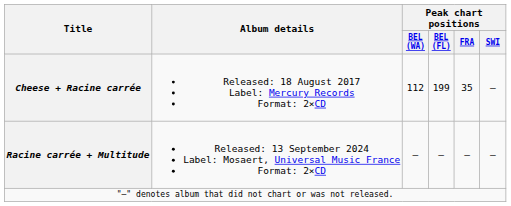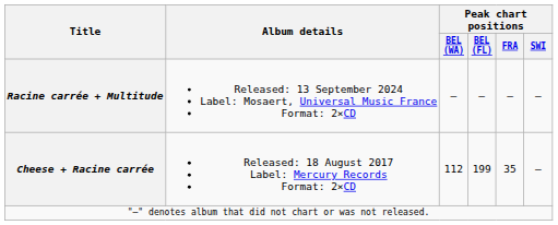rows swapped: Cheese + Racine carrée <-> Racine carrée + Multitude
